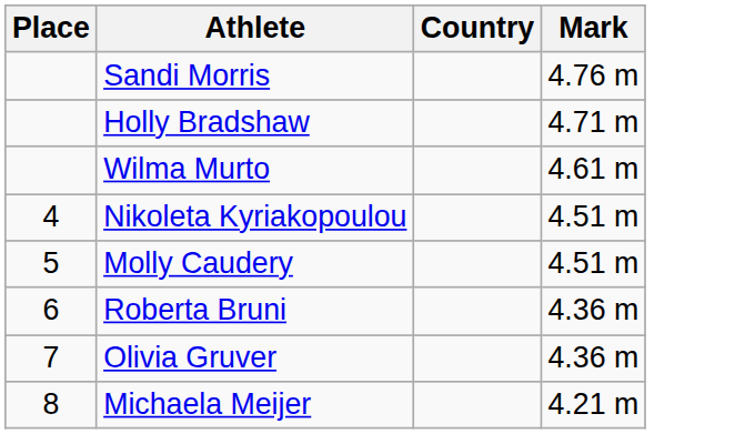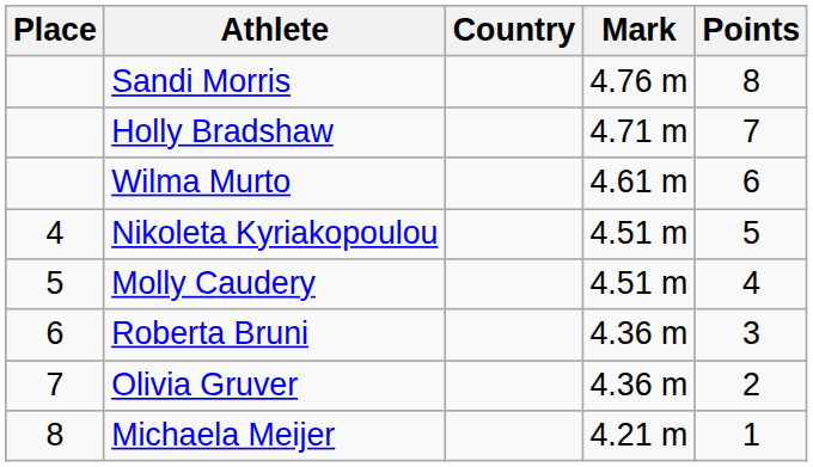+ column: Points | 8 | 7 | 6 | 5 | 4 | 3 | 2 | 1
